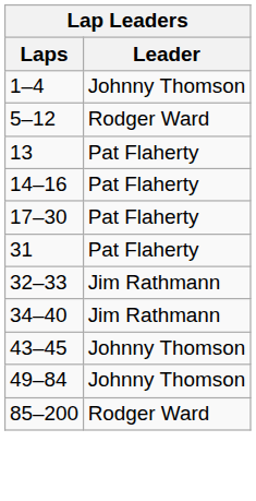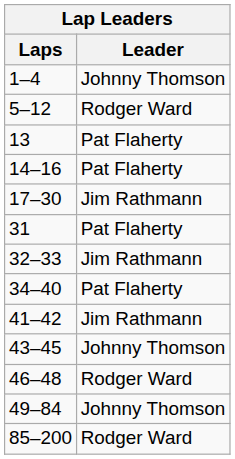17–30 | Leader: Pat Flaherty -> Jim Rathmann
34–40 | Leader: Jim Rathmann -> Pat Flaherty
+ row: 41–42 | Jim Rathmann
+ row: 46–48 | Rodger Ward
